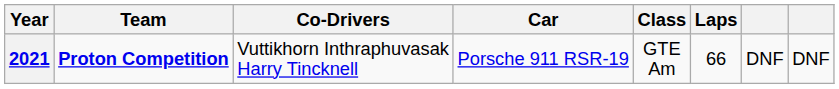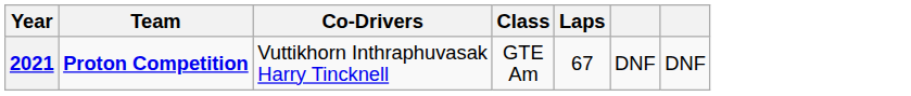- column: Car | Porsche 911 RSR-19
2021 | Laps: 66 -> 67
